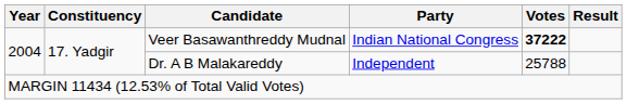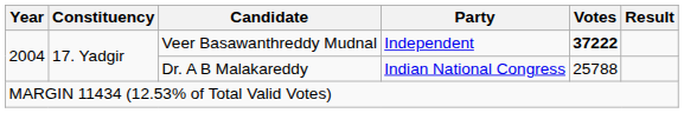Veer Basawanthreddy Mudnal | Party: Indian National Congress -> Independent
Dr. A B Malakareddy | Party: Independent -> Indian National Congress
